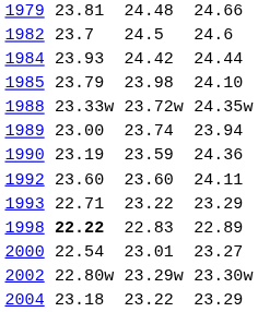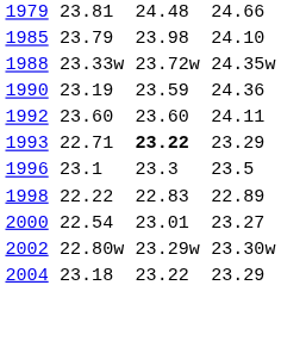- row: 1982 | 23.7 | 24.5 | 24.6
- row: 1984 | 23.93 | 24.42 | 24.44
- row: 1989 | 23.00 | 23.74 | 23.94
1993 | column 5: normal -> bold
+ row: 1996 | 23.1 | 23.3 | 23.5
1998 | column 3: bold -> normal
